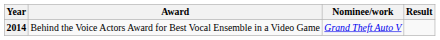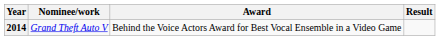columns swapped: Nominee/work <-> Award
